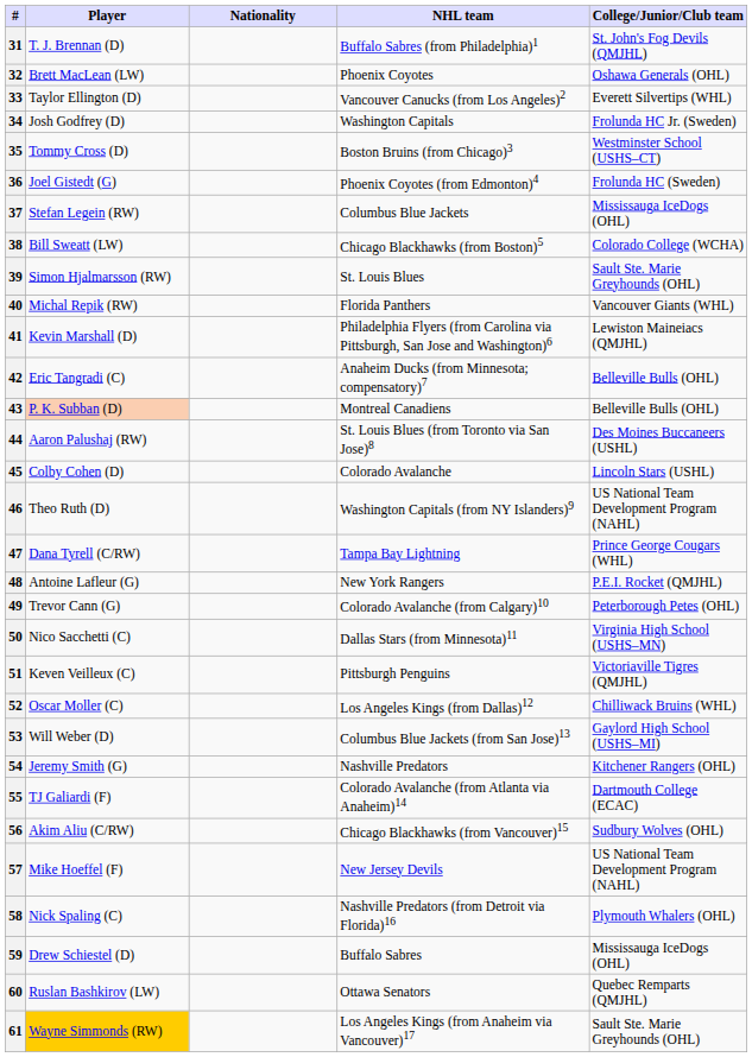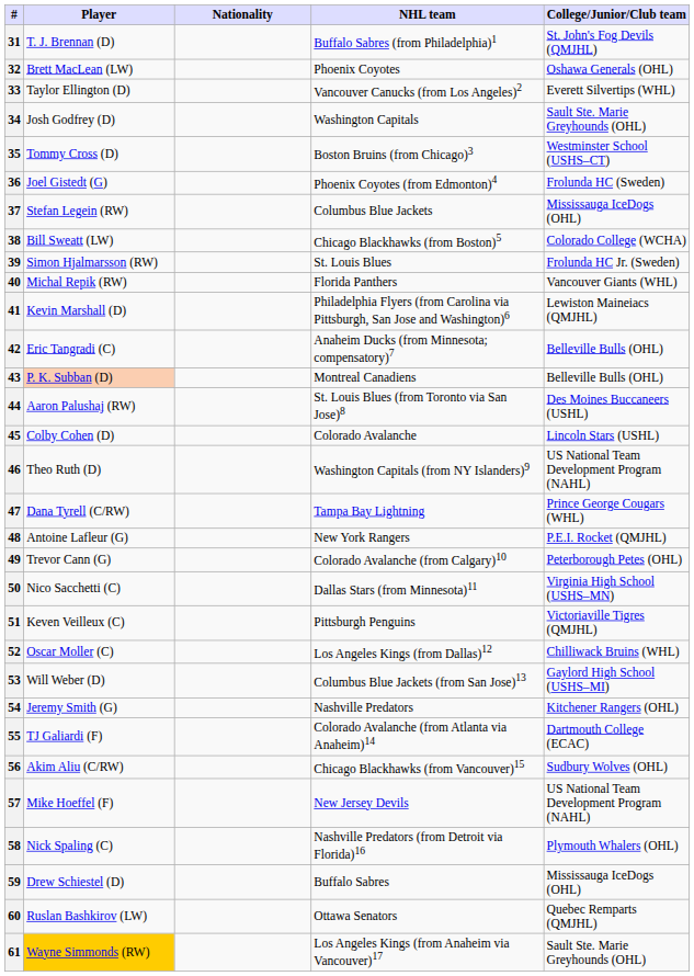34 | College/Junior/Club team: Frolunda HC Jr. (Sweden) -> Sault Ste. Marie Greyhounds (OHL)
39 | College/Junior/Club team: Sault Ste. Marie Greyhounds (OHL) -> Frolunda HC Jr. (Sweden)
